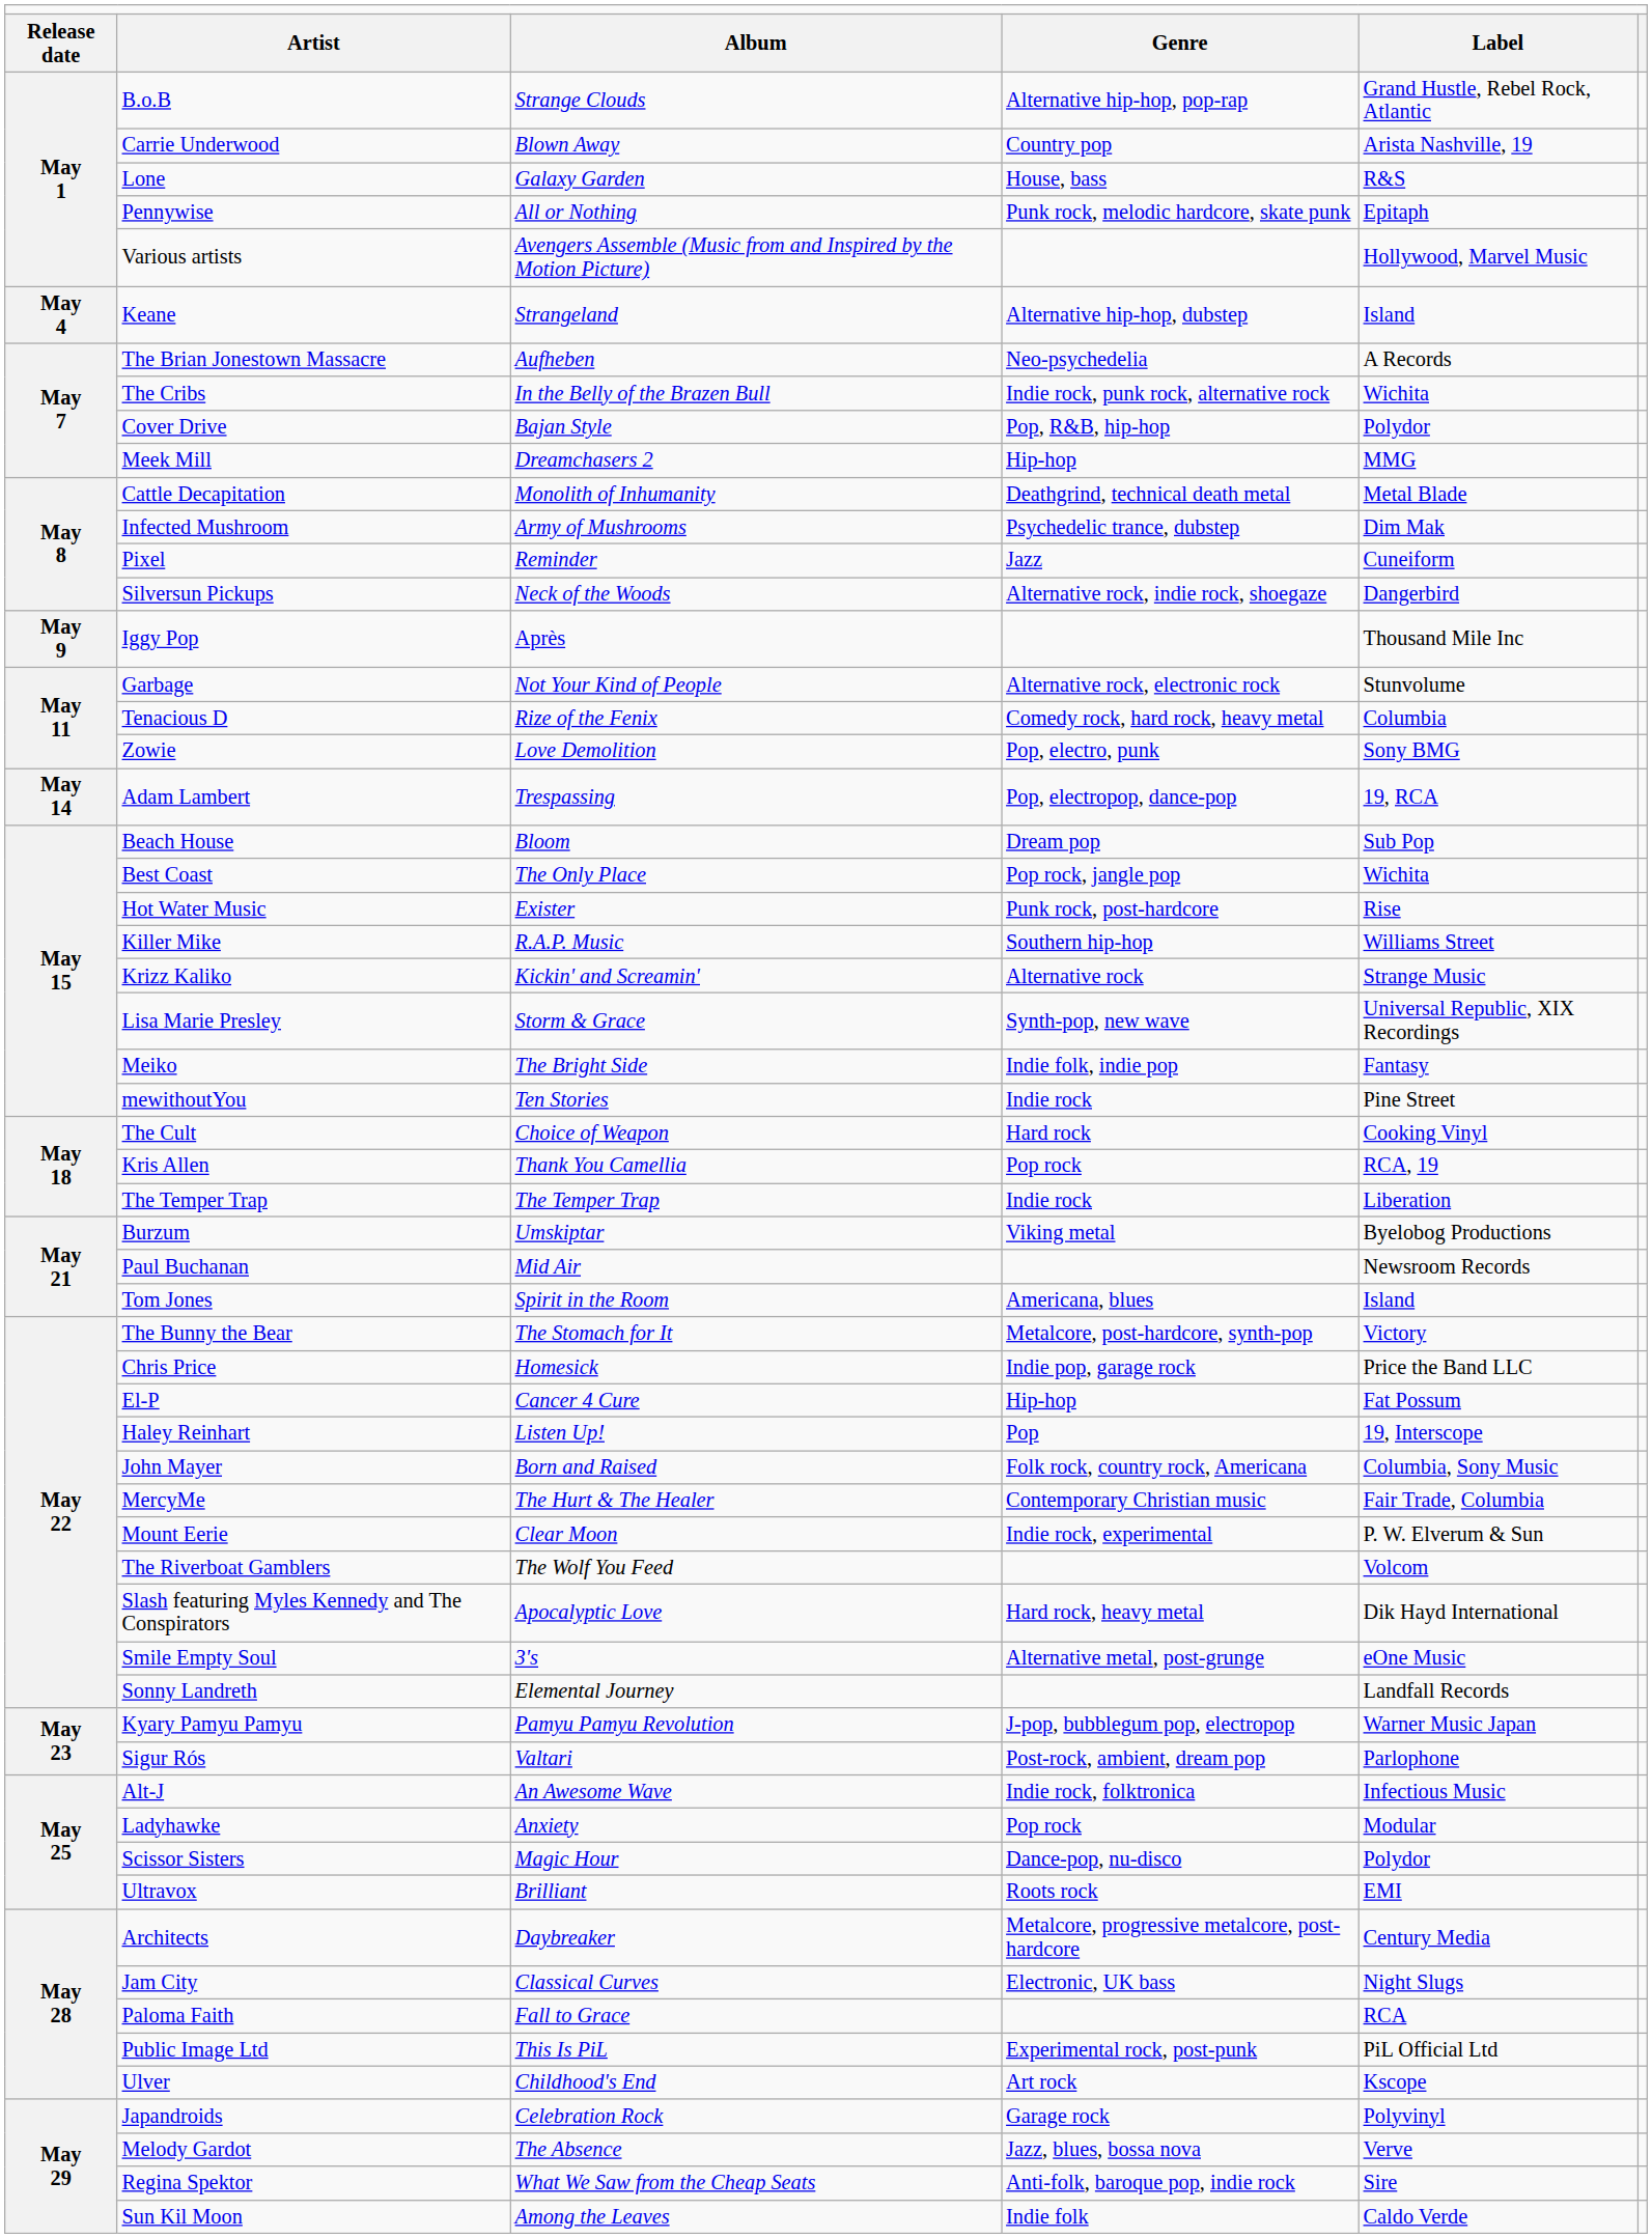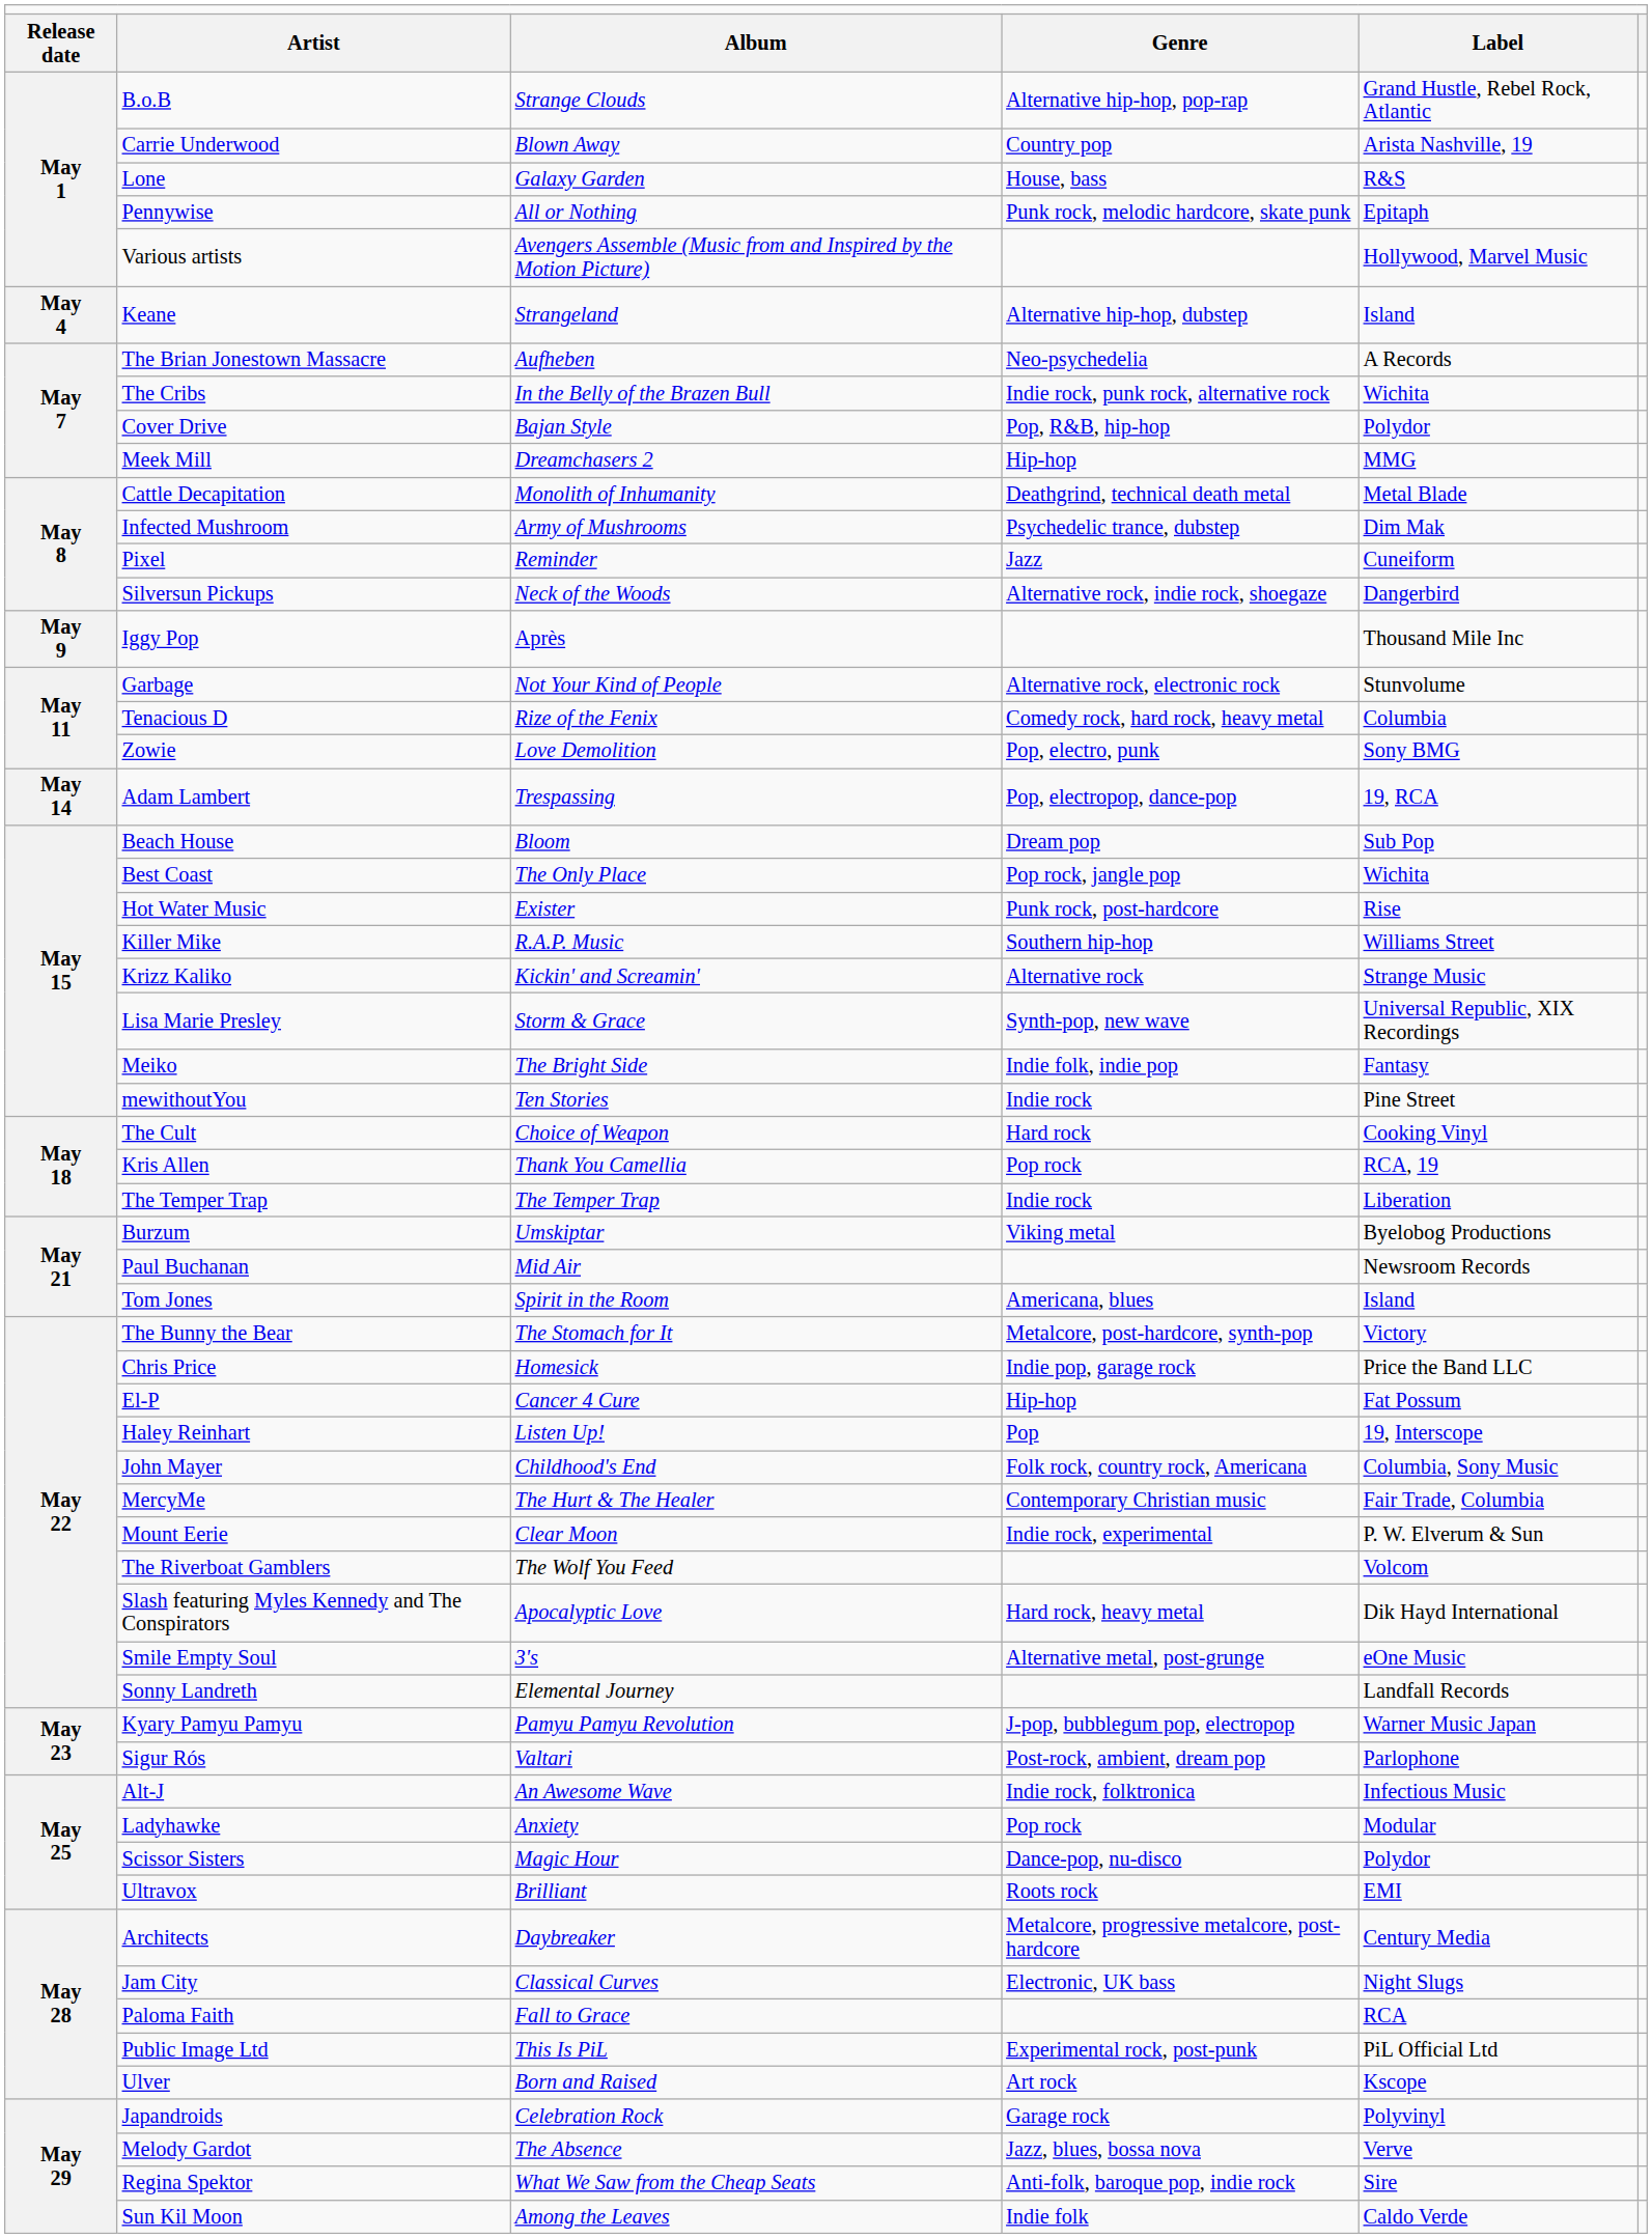John Mayer | column 3: Born and Raised -> Childhood's End
Ulver | column 3: Childhood's End -> Born and Raised
